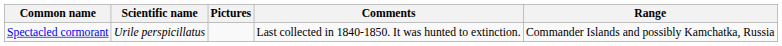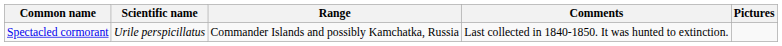columns swapped: Range <-> Pictures
